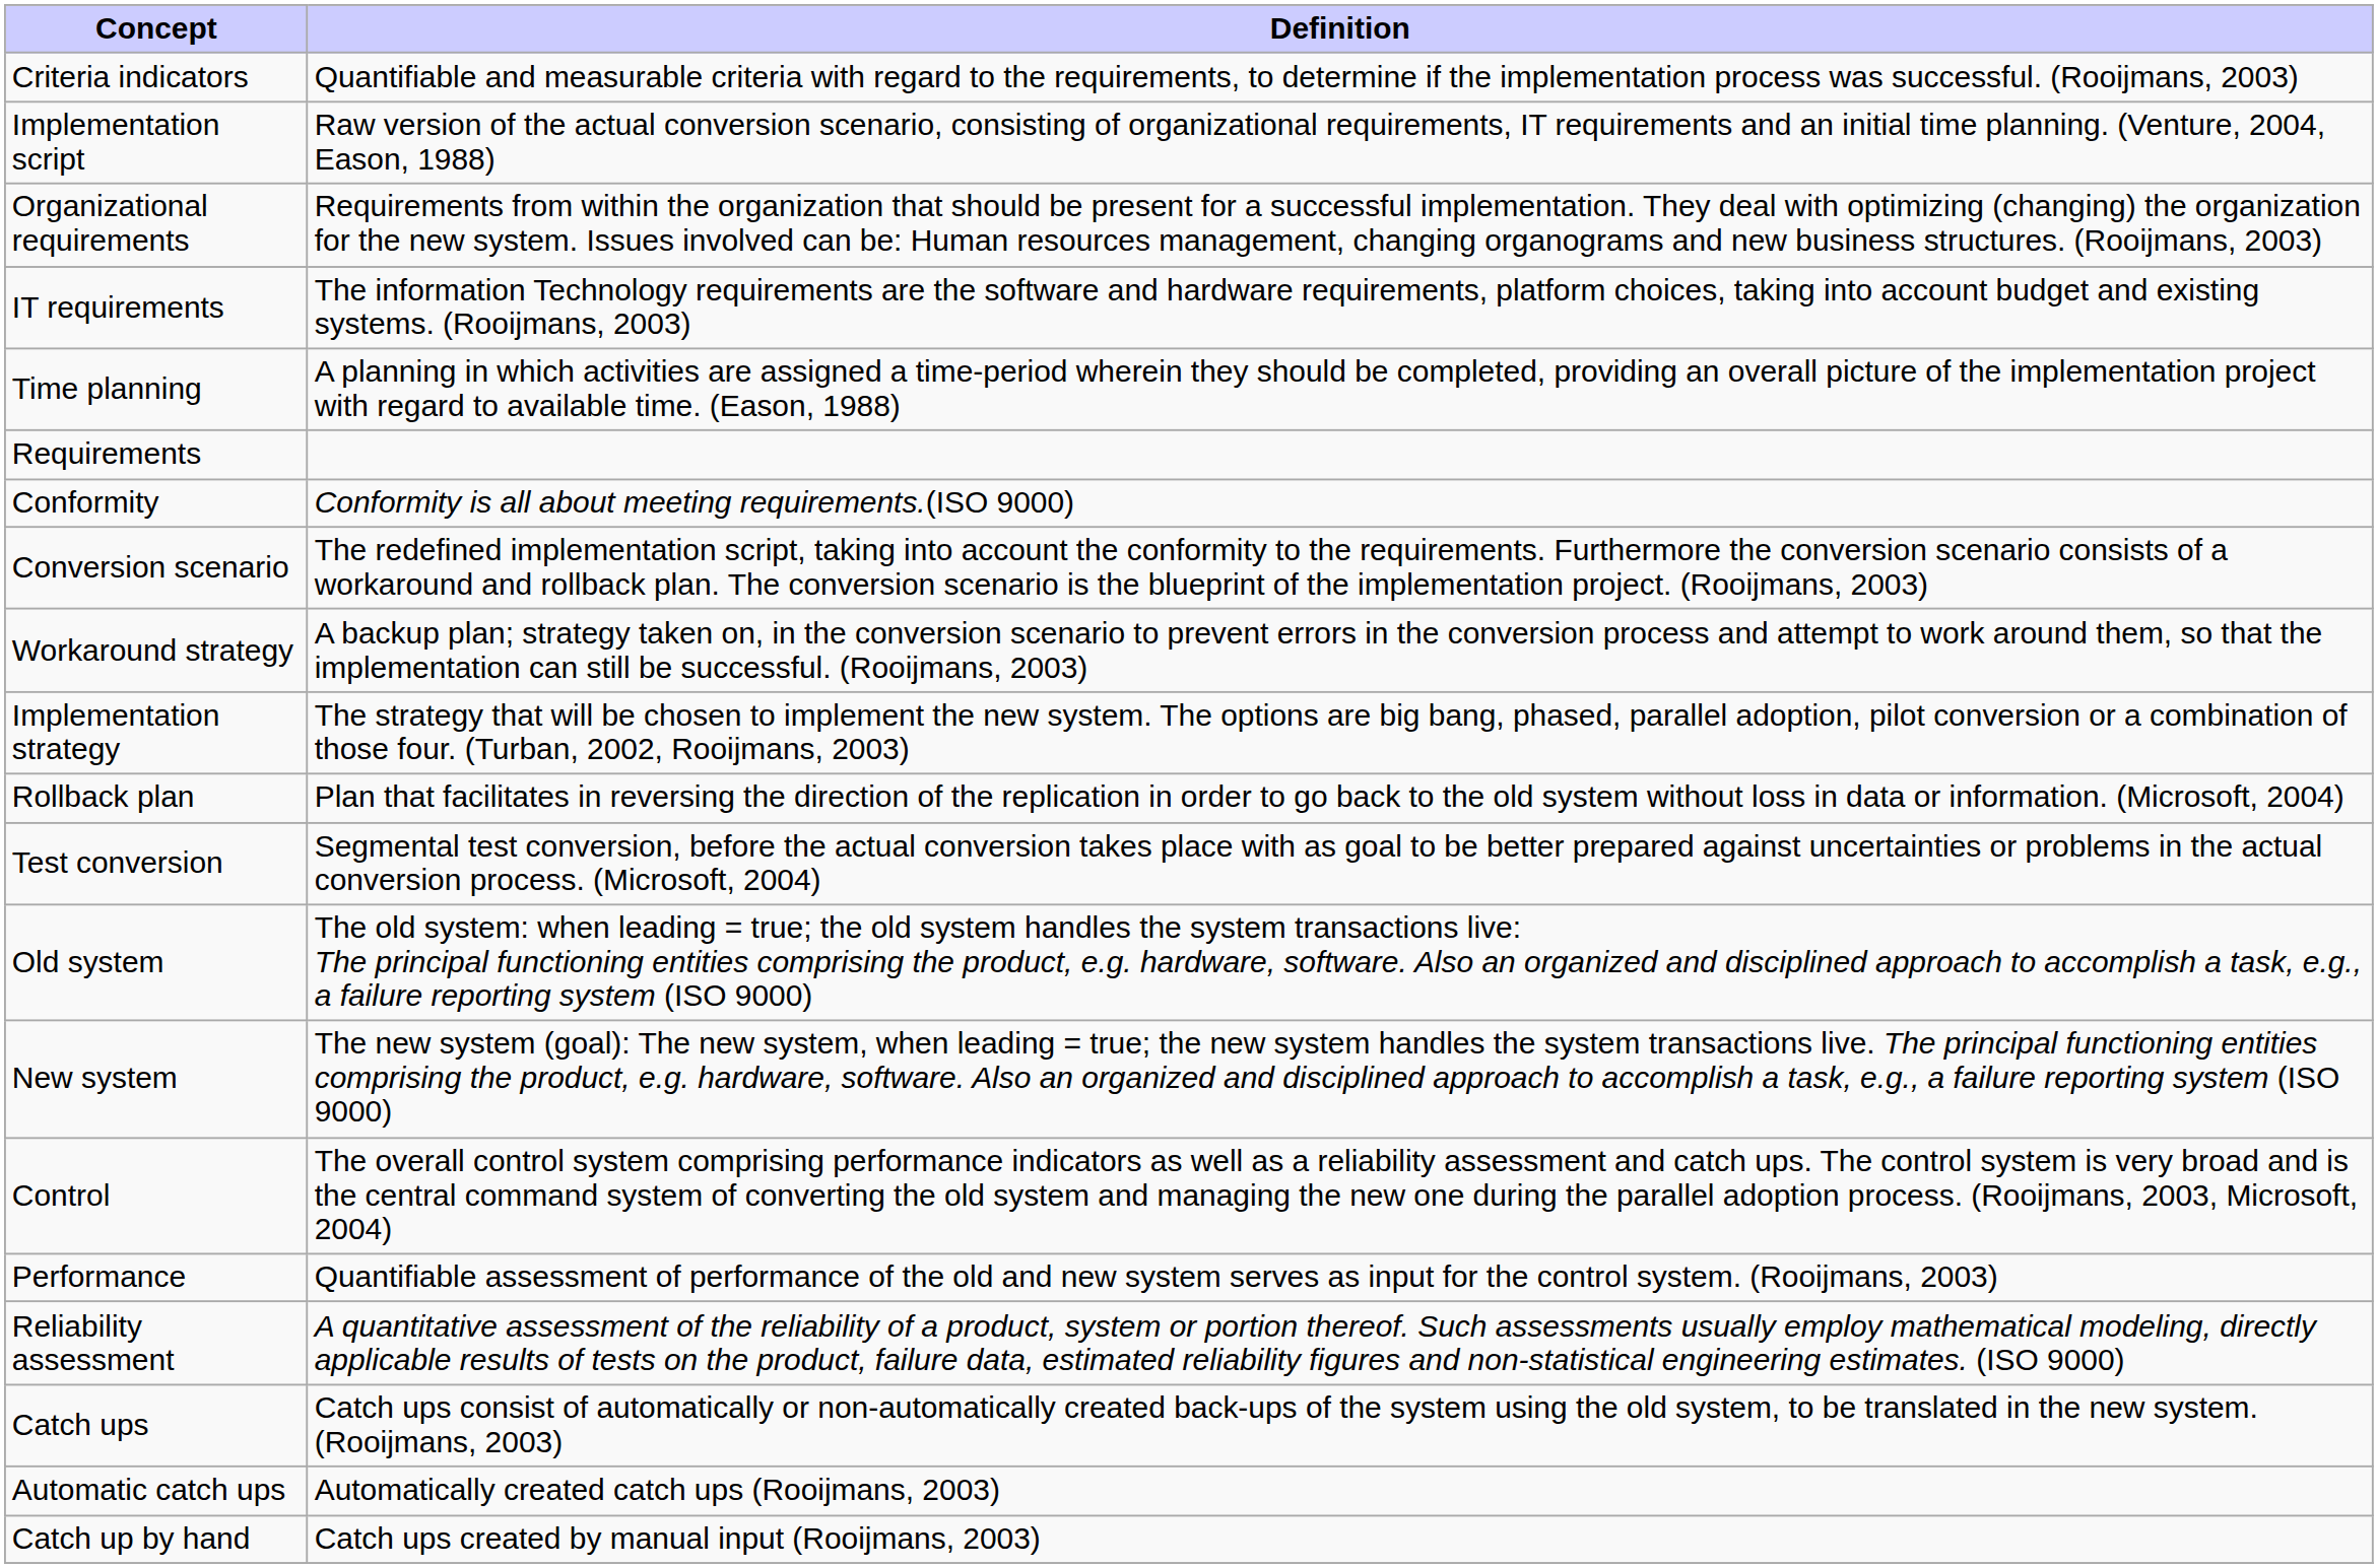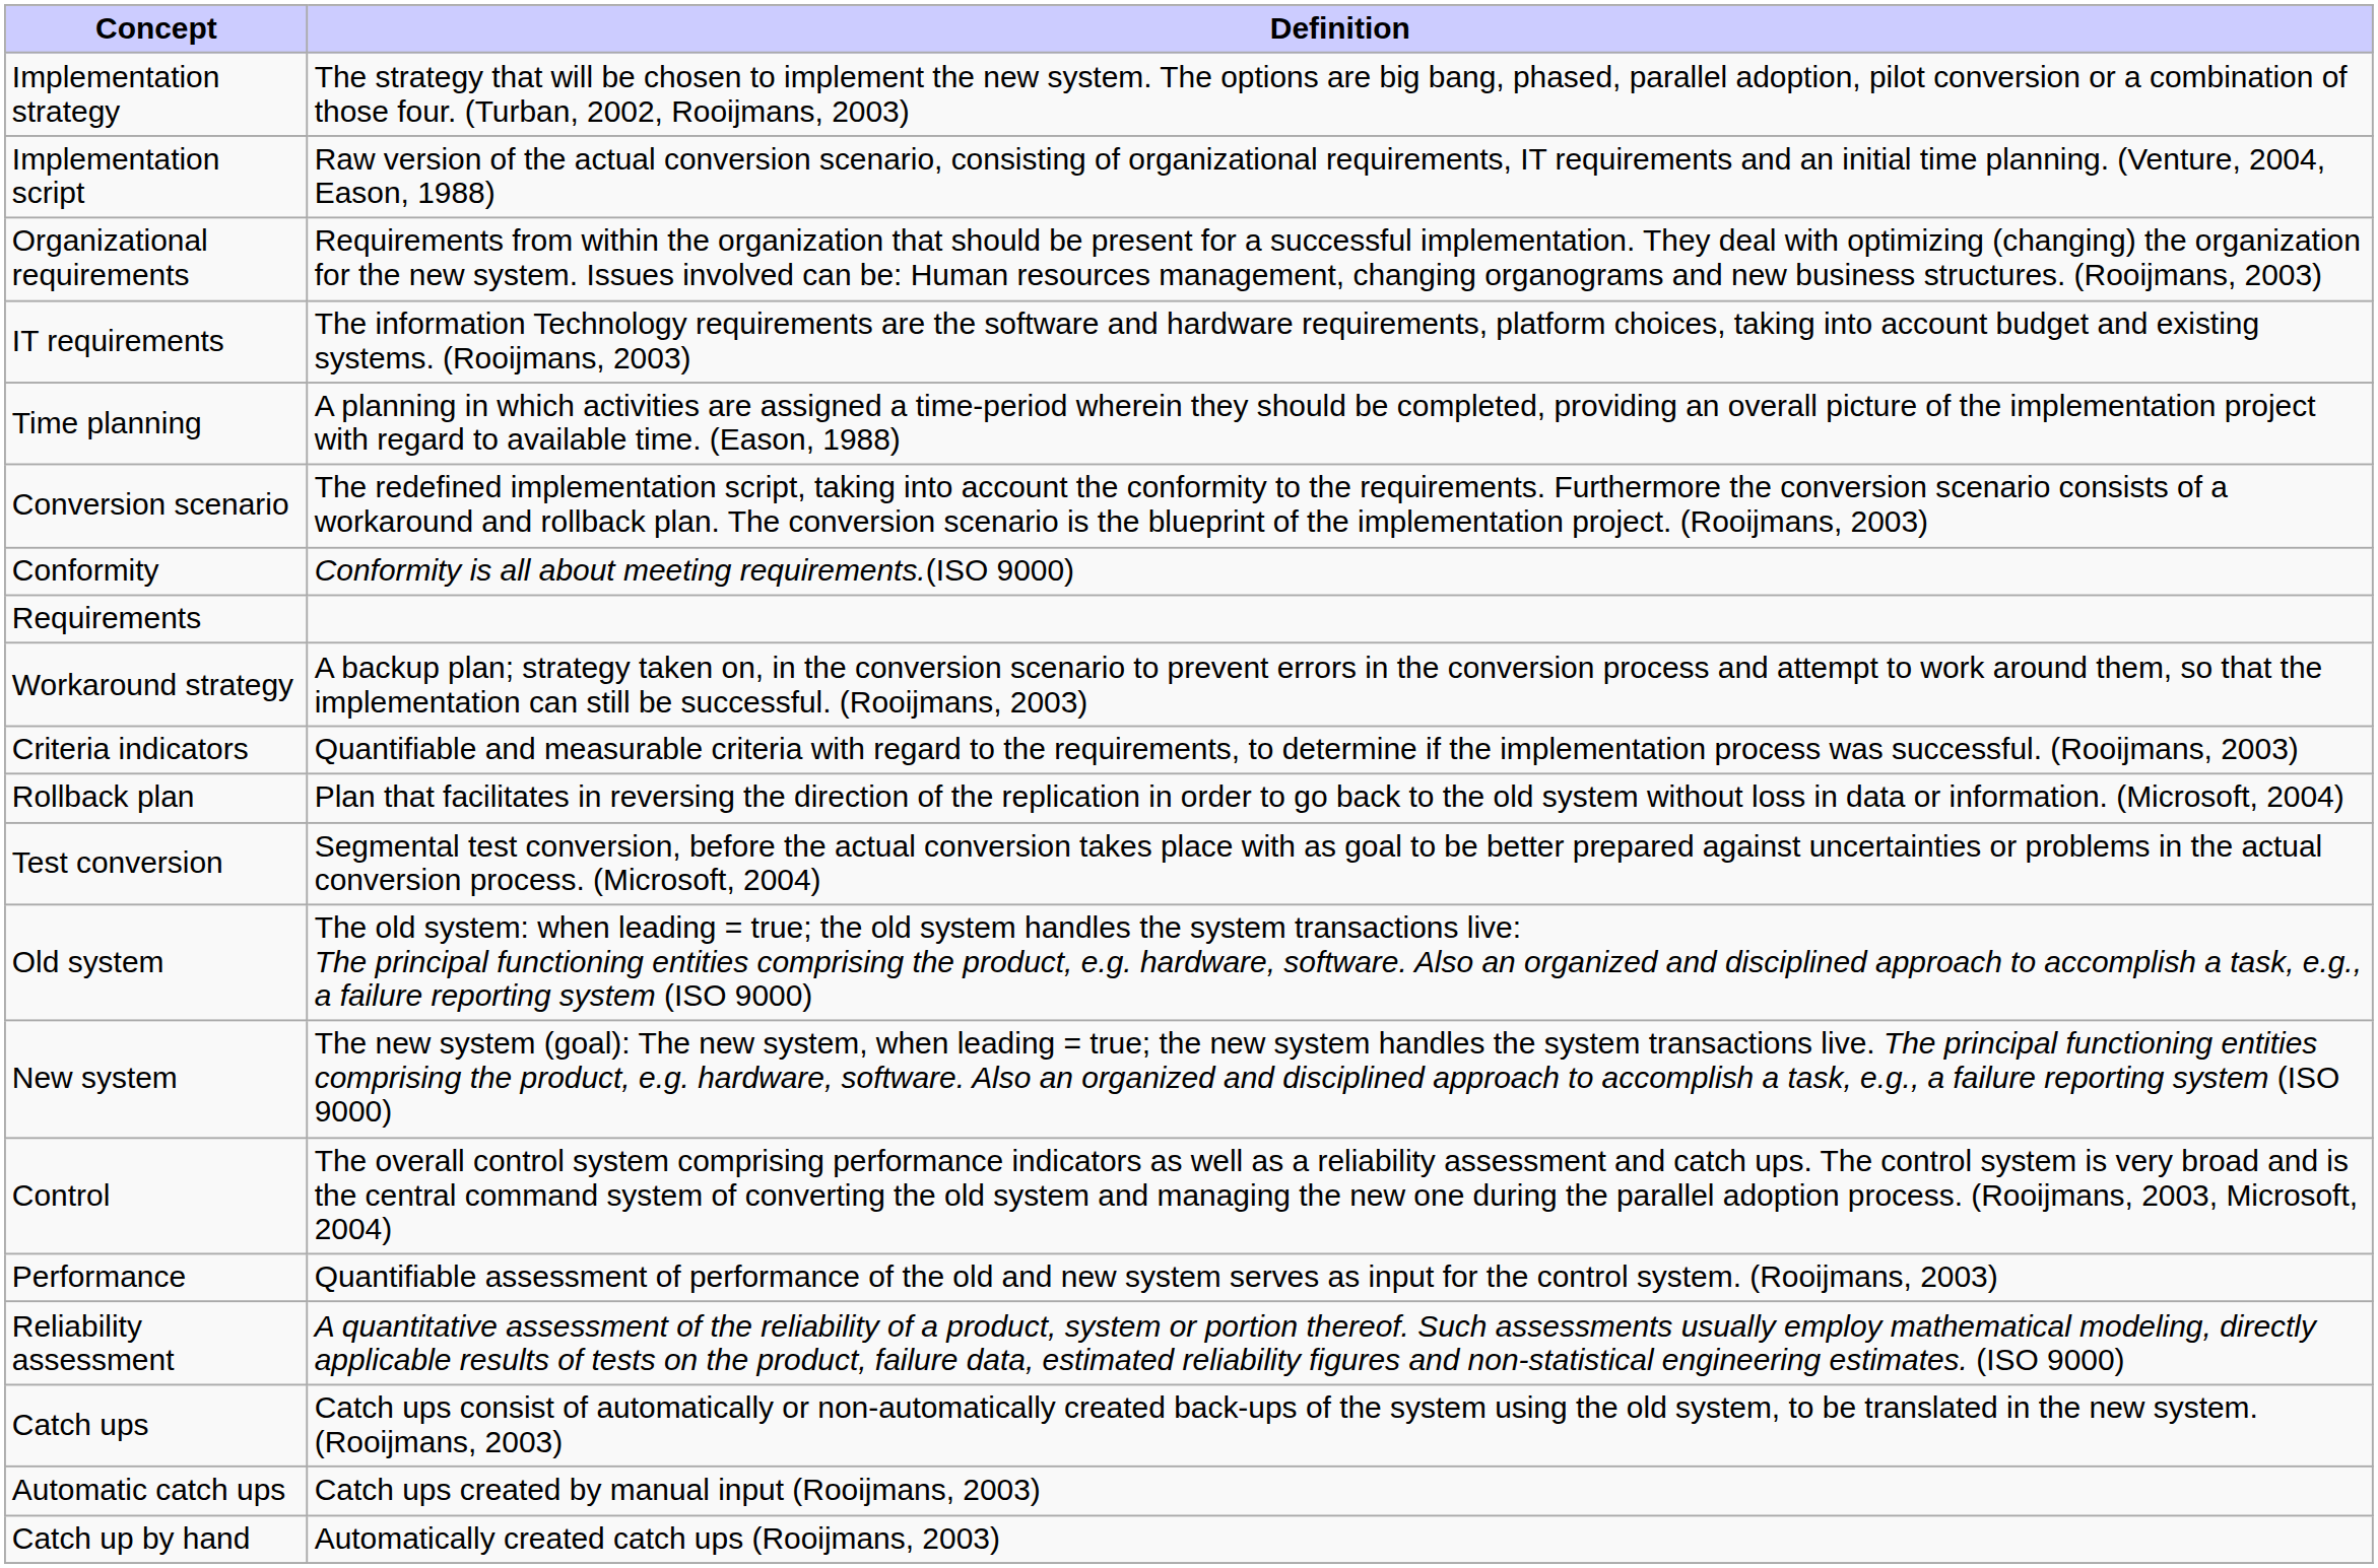rows swapped: Implementation strategy <-> Criteria indicators
rows swapped: Requirements <-> Conversion scenario
Automatic catch ups | Definition: Automatically created catch ups (Rooijmans, 2003) -> Catch ups created by manual input (Rooijmans, 2003)
Catch up by hand | Definition: Catch ups created by manual input (Rooijmans, 2003) -> Automatically created catch ups (Rooijmans, 2003)
